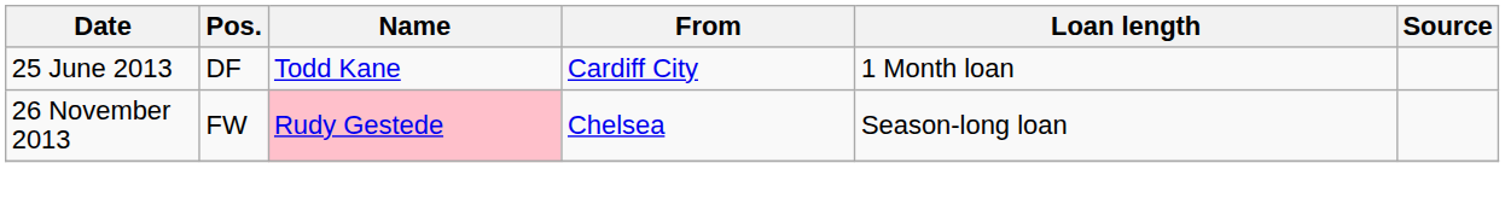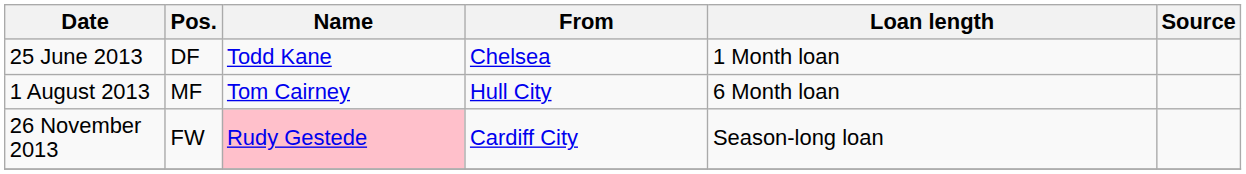25 June 2013 | From: Cardiff City -> Chelsea
+ row: 1 August 2013 | MF | Tom Cairney | Hull City | 6 Month loan
26 November 2013 | From: Chelsea -> Cardiff City
